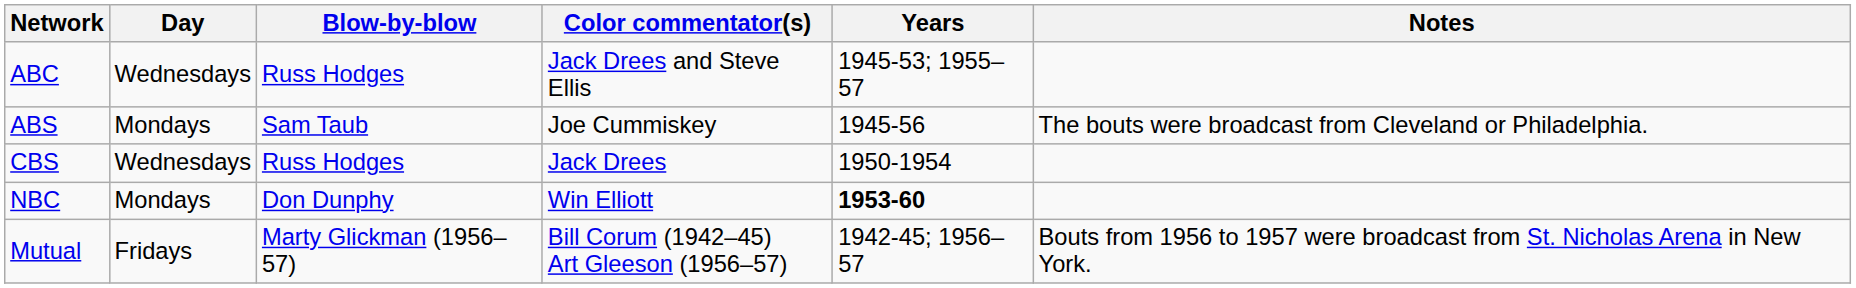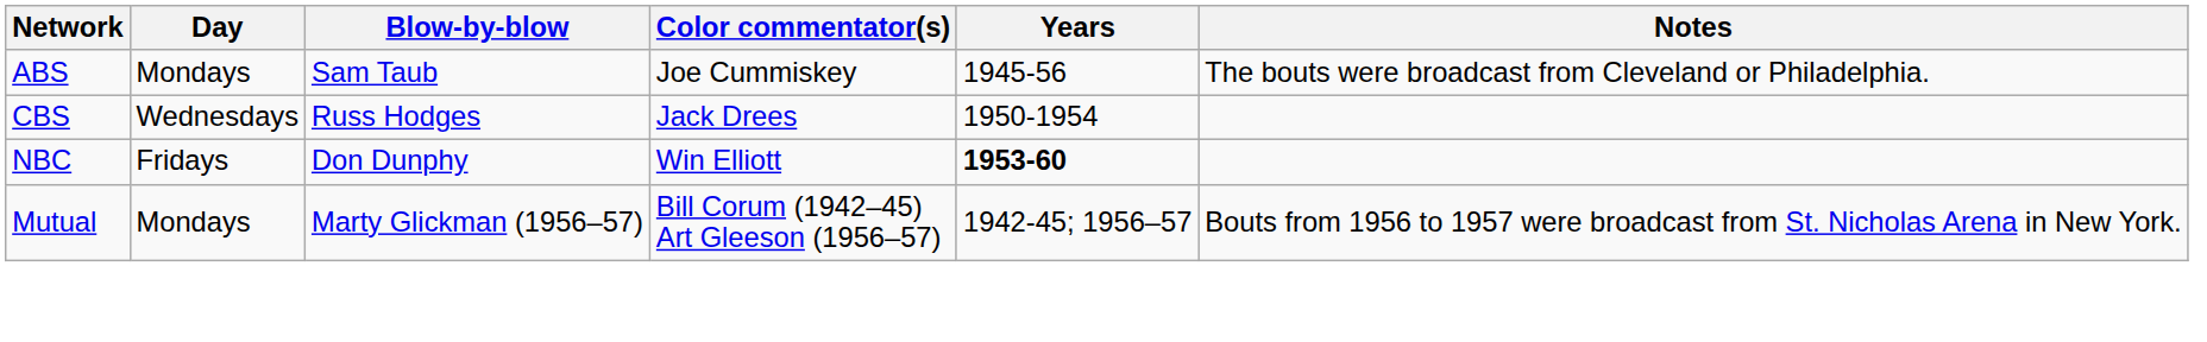- row: ABC | Wednesdays | Russ Hodges | Jack Drees and Steve Ellis | 1945-53; 1955–57
NBC | Day: Mondays -> Fridays
Mutual | Day: Fridays -> Mondays
